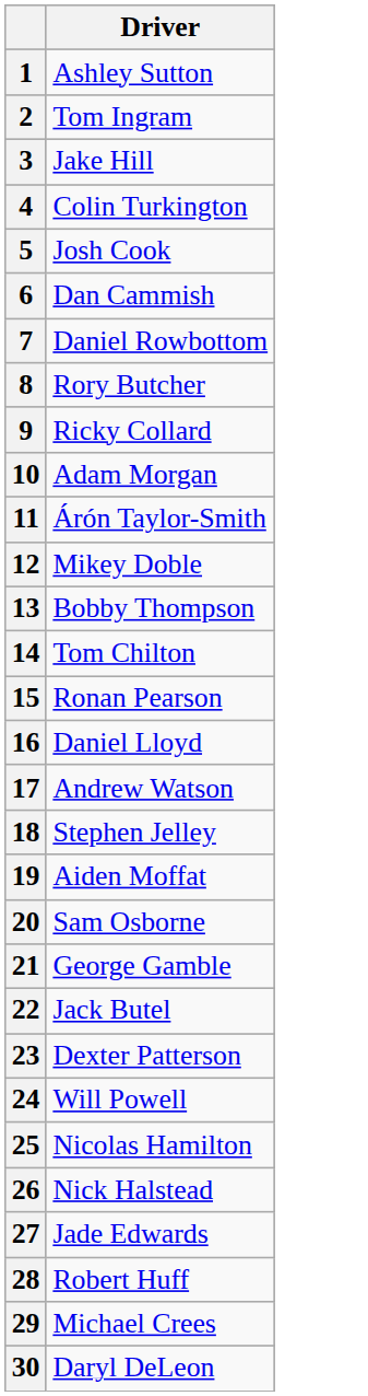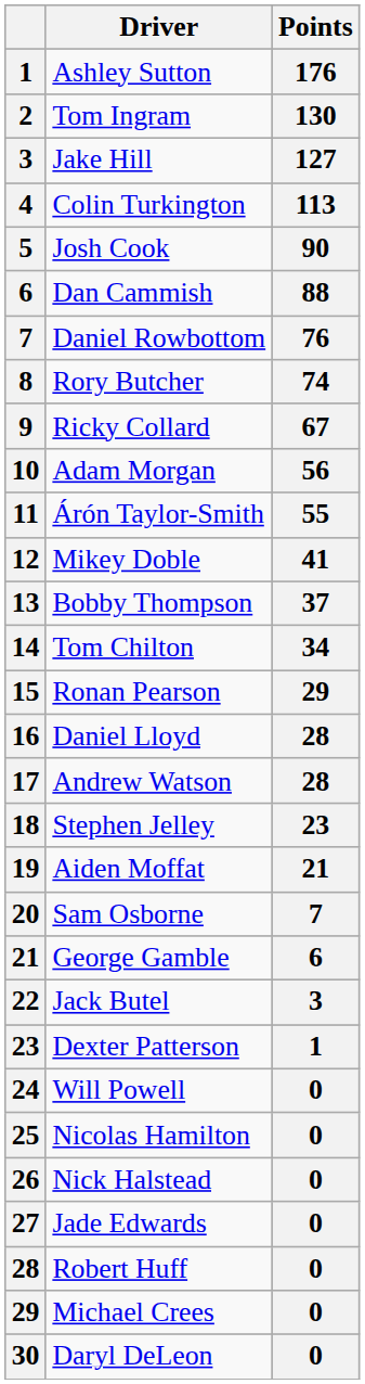+ column: Points | 176 | 130 | 127 | 113 | 90 | 88 | 76 | 74 | 67 | 56 | 55 | 41 | 37 | 34 | 29 | 28 | 28 | 23 | 21 | 7 | 6 | 3 | 1 | 0 | 0 | 0 | 0 | 0 | 0 | 0
